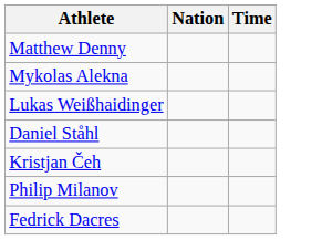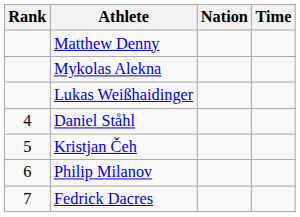+ column: Rank | 4 | 5 | 6 | 7
